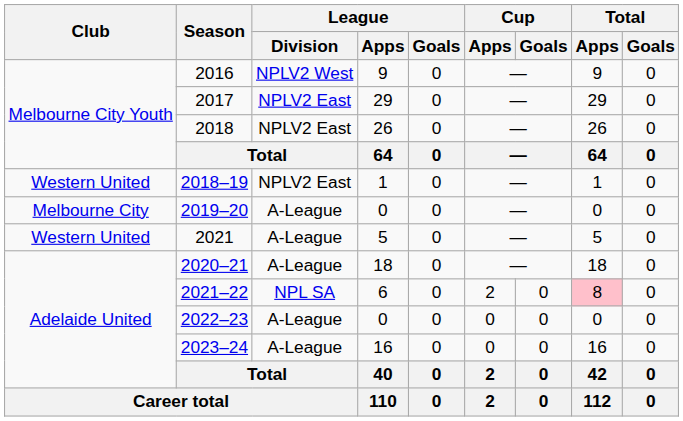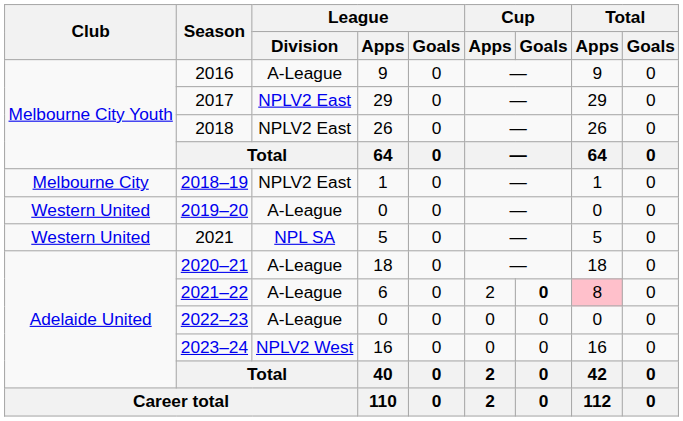2016 | League / Division: NPLV2 West -> A-League
2018–19 | Club: Western United -> Melbourne City
2019–20 | Club: Melbourne City -> Western United
2021 | League / Division: A-League -> NPL SA
2021–22 | League / Division: NPL SA -> A-League
2021–22 | Cup / Goals: normal -> bold
2023–24 | League / Division: A-League -> NPLV2 West
